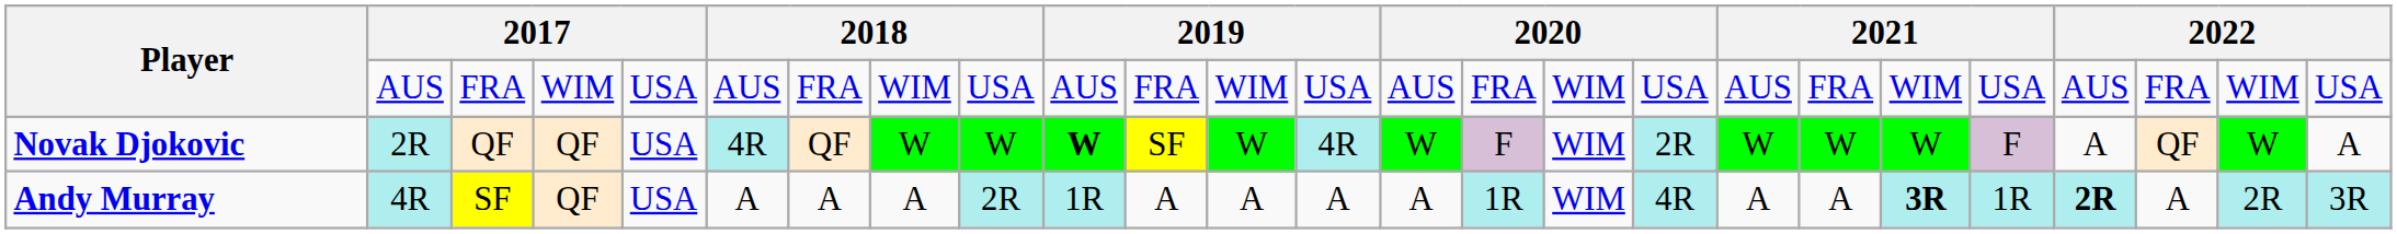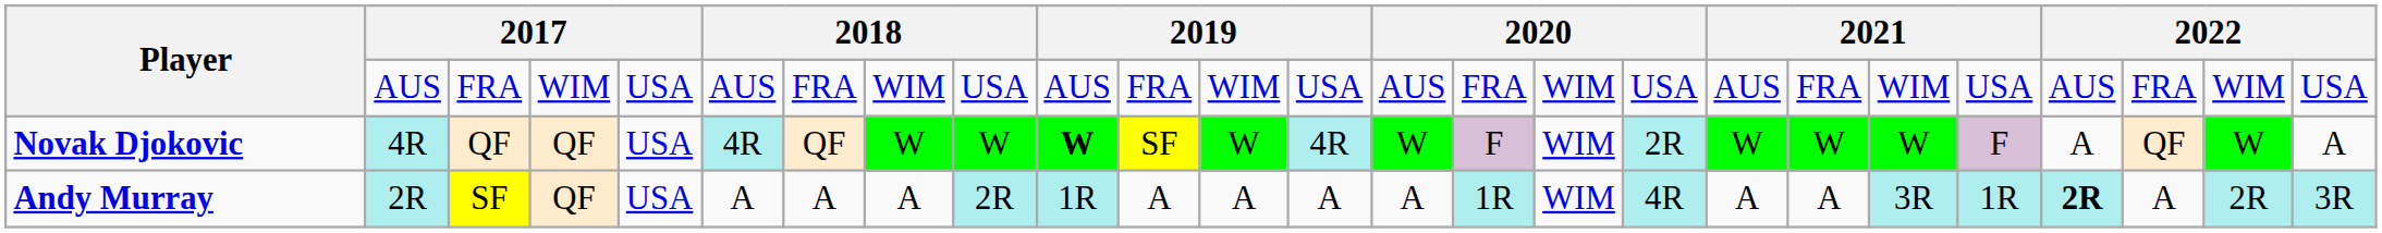Novak Djokovic | column 2: 2R -> 4R
Andy Murray | column 2: 4R -> 2R
Andy Murray | column 20: bold -> normal
